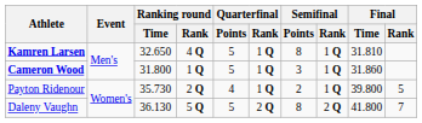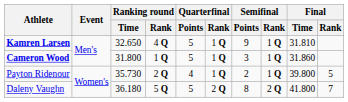Kamren Larsen | Semifinal / Points: 8 -> 9
Daleny Vaughn | Ranking round / Time: 36.130 -> 36.180
